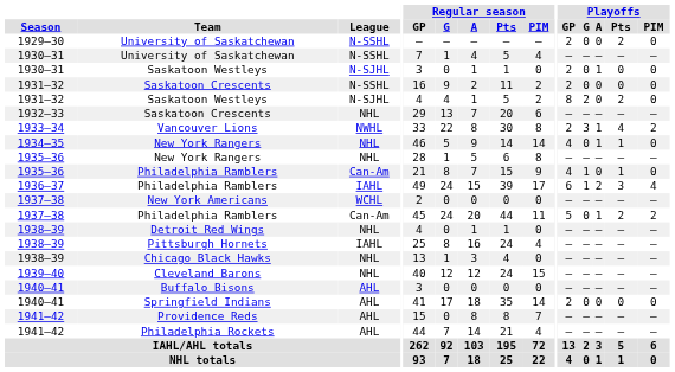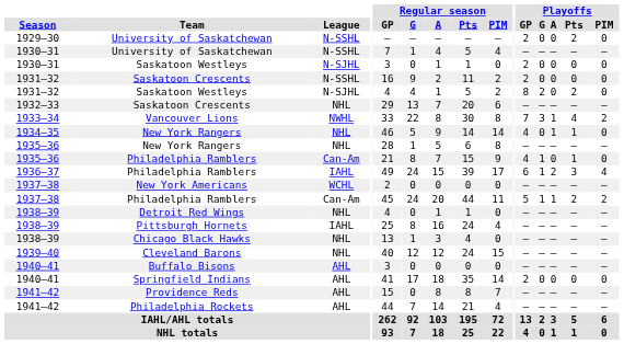1930–31 / Saskatoon Westleys | Playoffs / A: 1 -> 0
Vancouver Lions | Playoffs / GP: 2 -> 7
1937–38 / Philadelphia Ramblers | Playoffs / G: 0 -> 1
